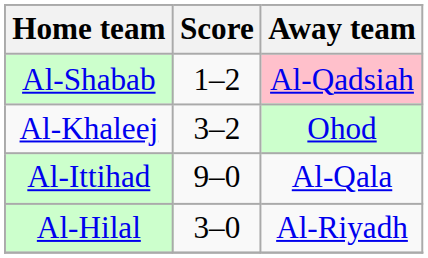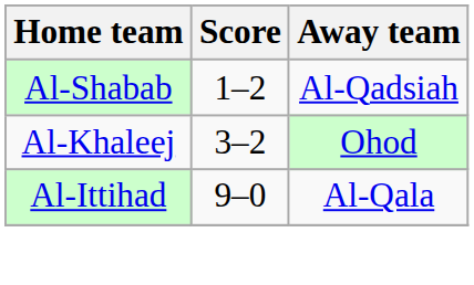Al-Shabab | Away team: pink background -> no background
- row: Al-Hilal | 3–0 | Al-Riyadh
